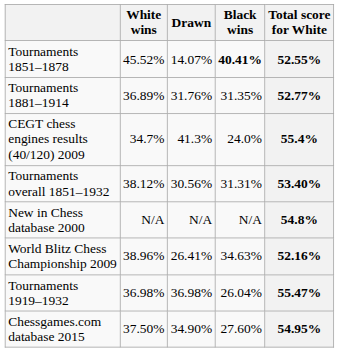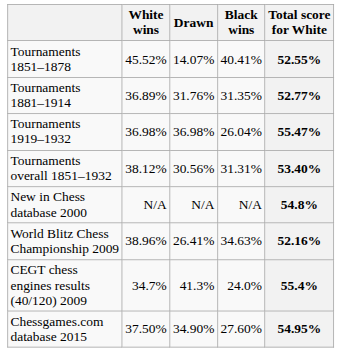Tournaments 1851–1878 | Black wins: bold -> normal
rows swapped: Tournaments 1919–1932 <-> CEGT chess engines results (40/120) 2009
